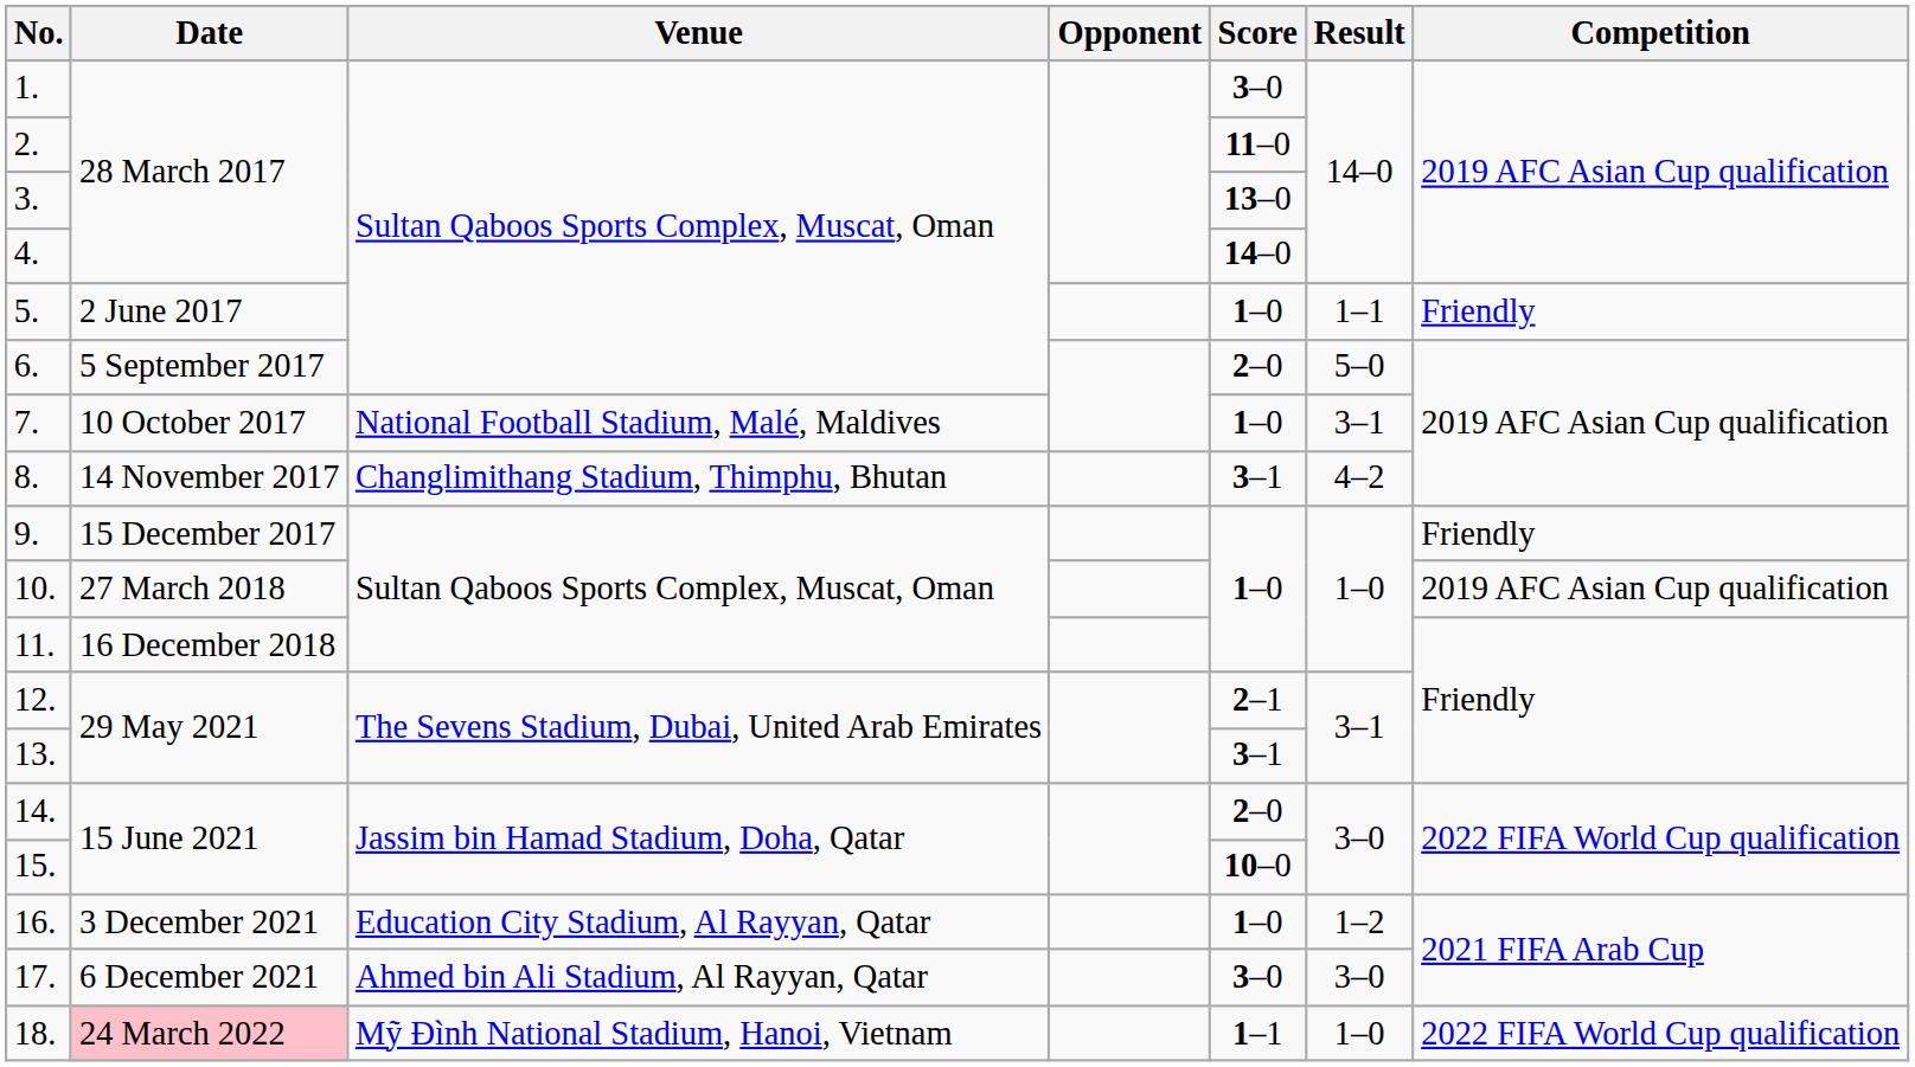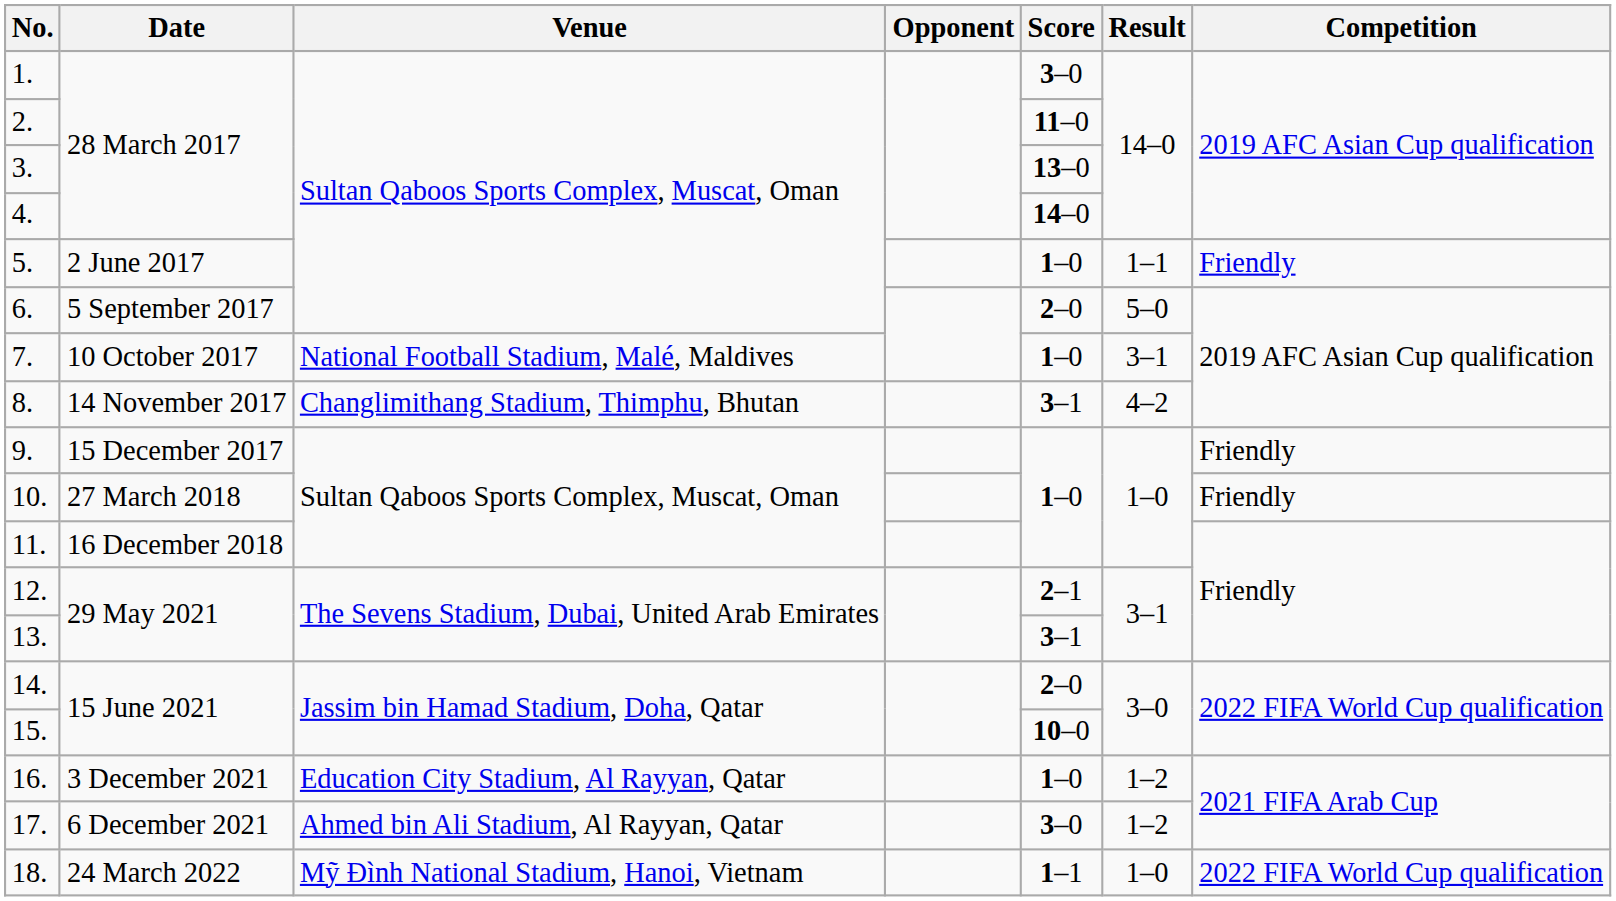10. | Competition: 2019 AFC Asian Cup qualification -> Friendly
17. | Result: 3–0 -> 1–2
18. | Date: pink background -> no background
